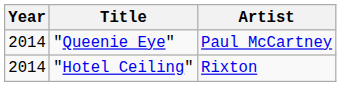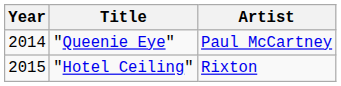"Hotel Ceiling" | Year: 2014 -> 2015
